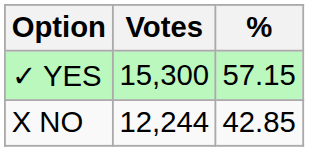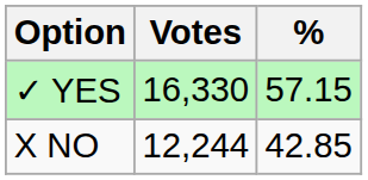✓ YES | Votes: 15,300 -> 16,330
